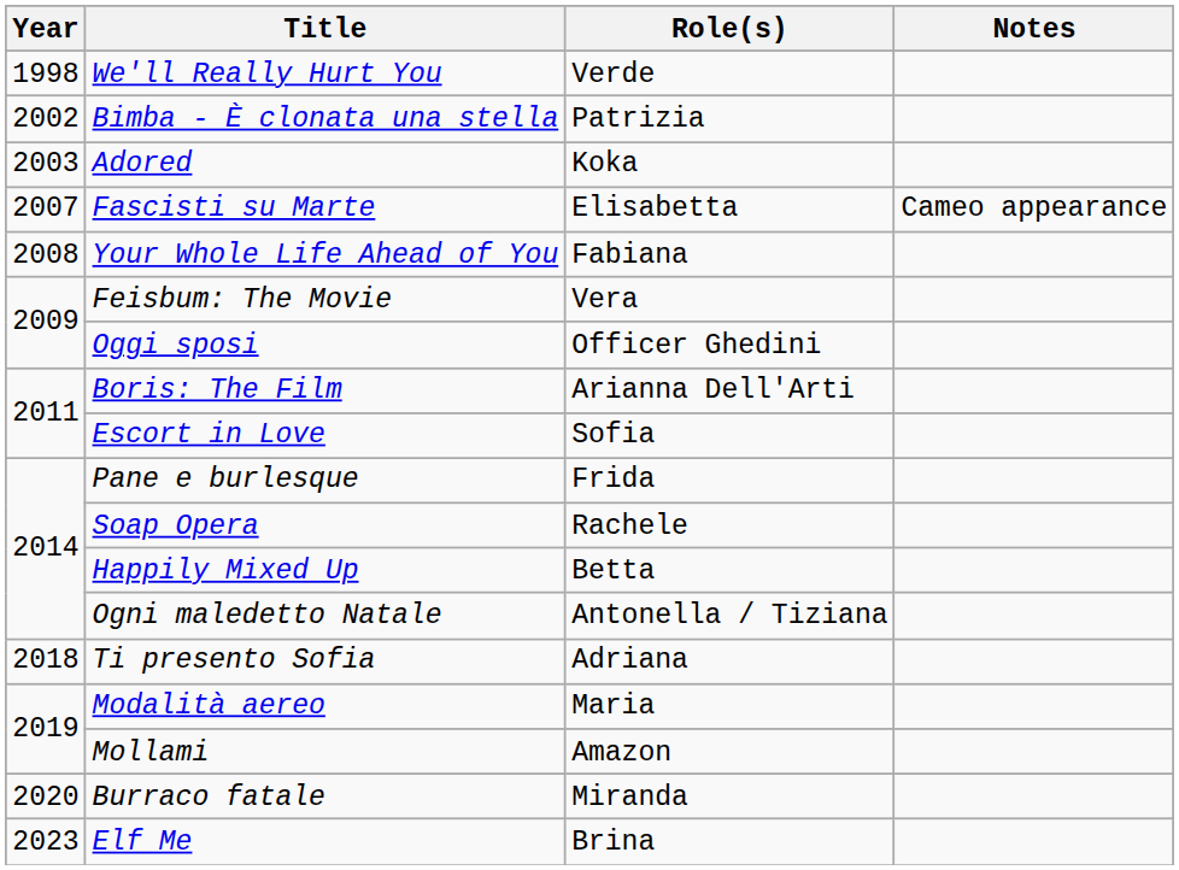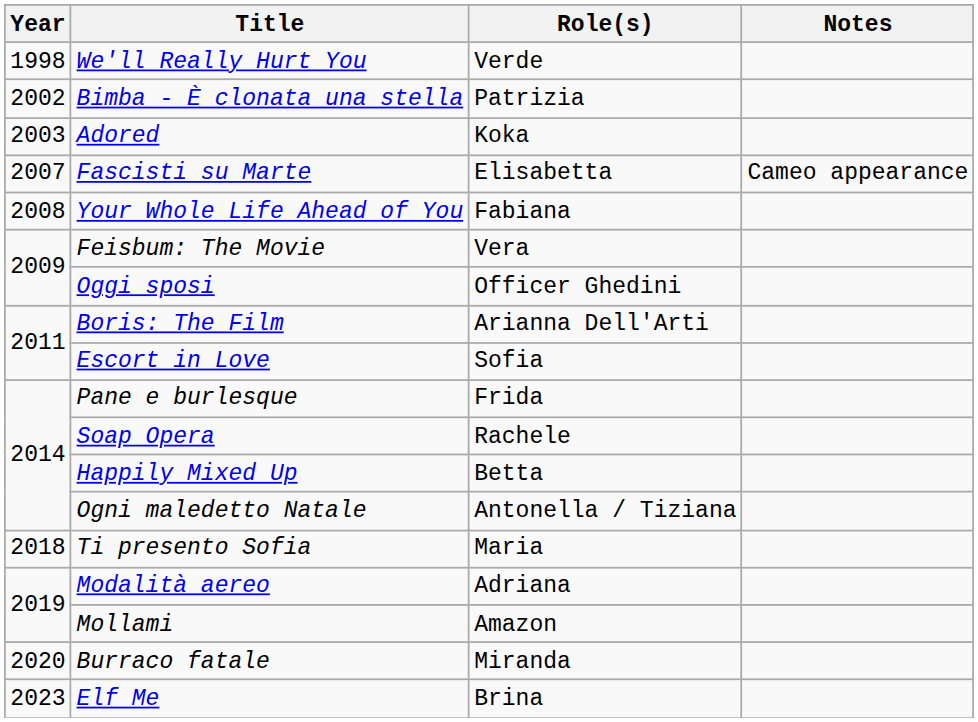Ti presento Sofia | Role(s): Adriana -> Maria
Modalità aereo | Role(s): Maria -> Adriana
